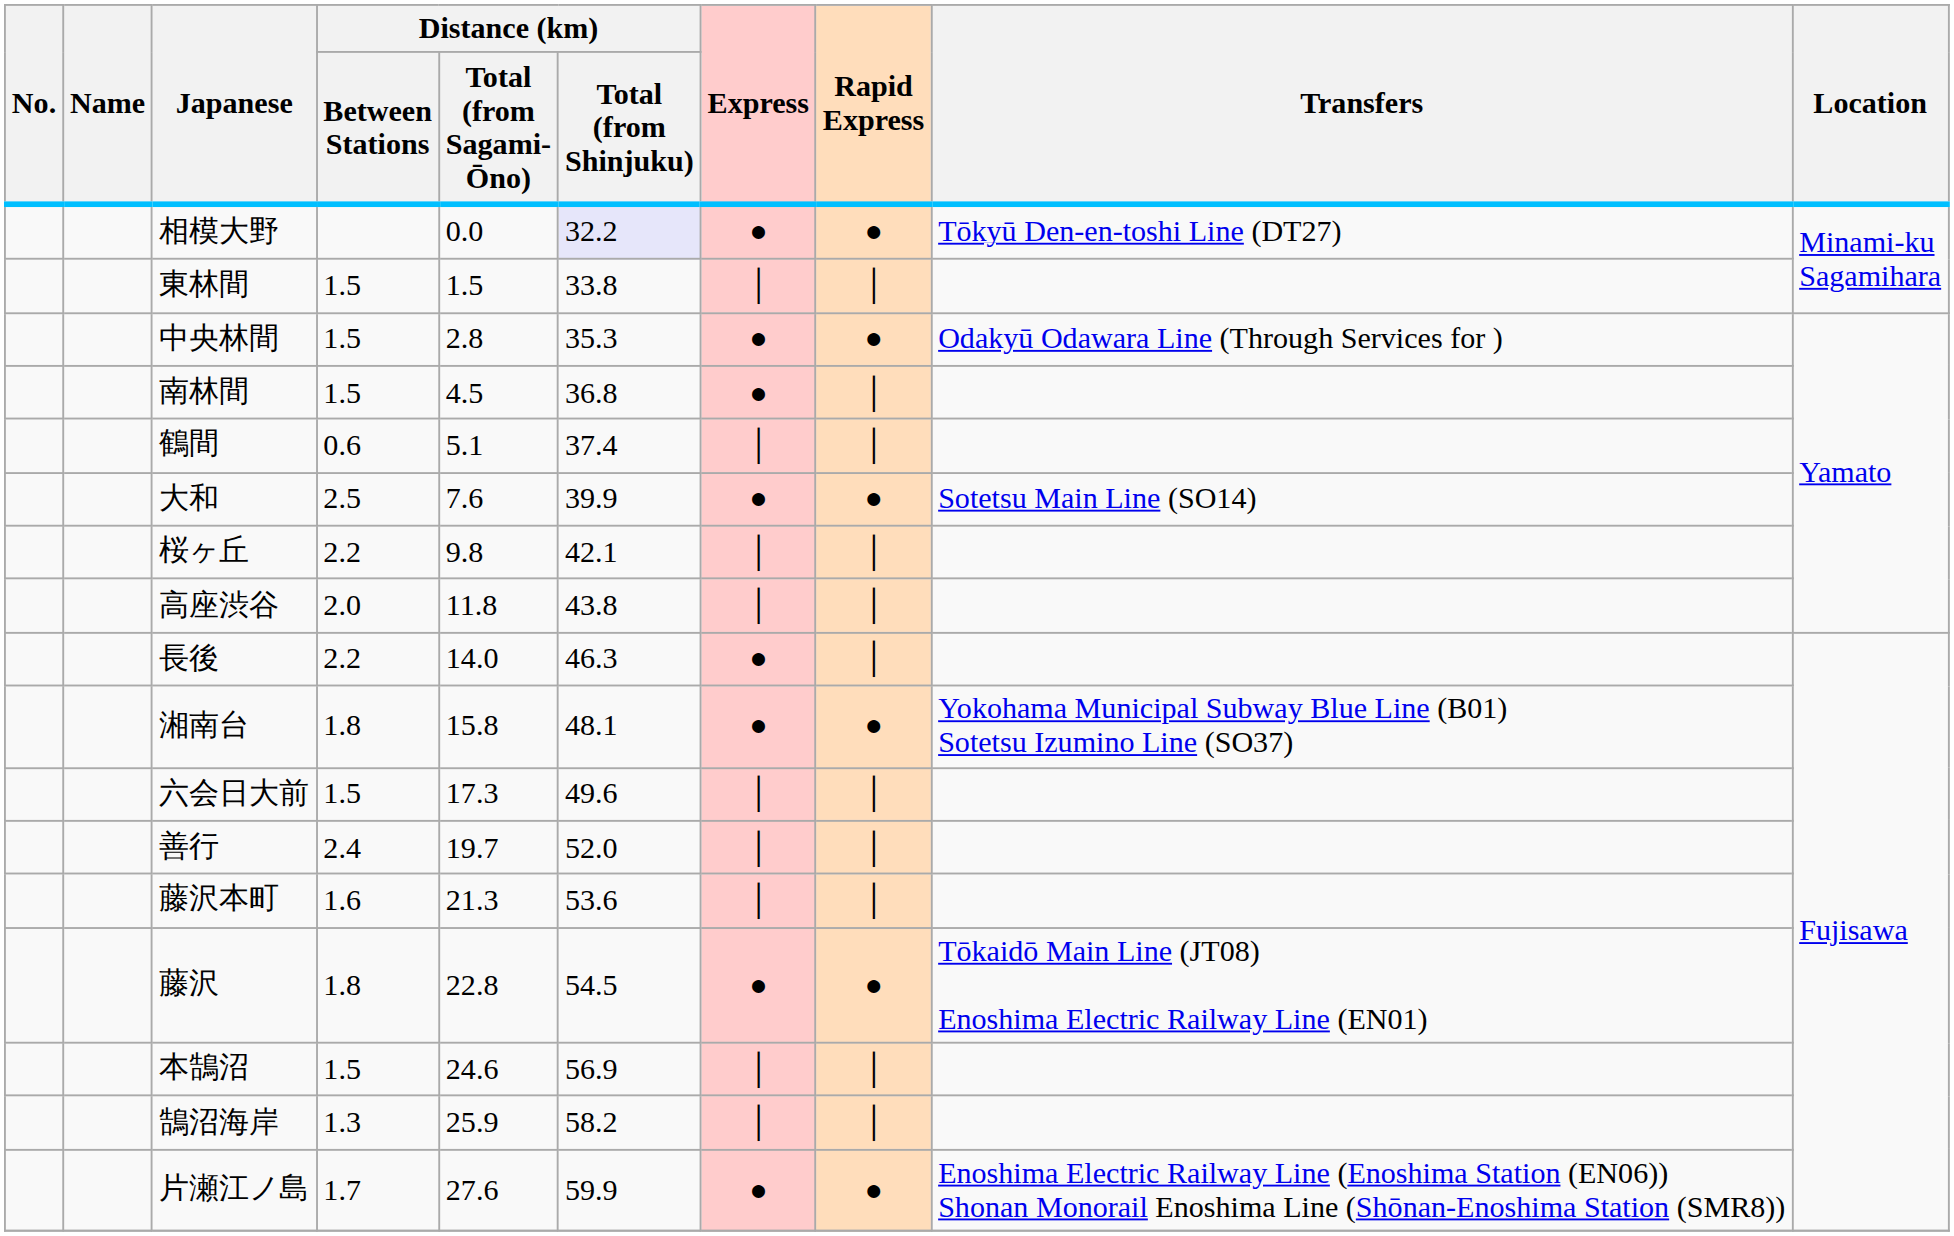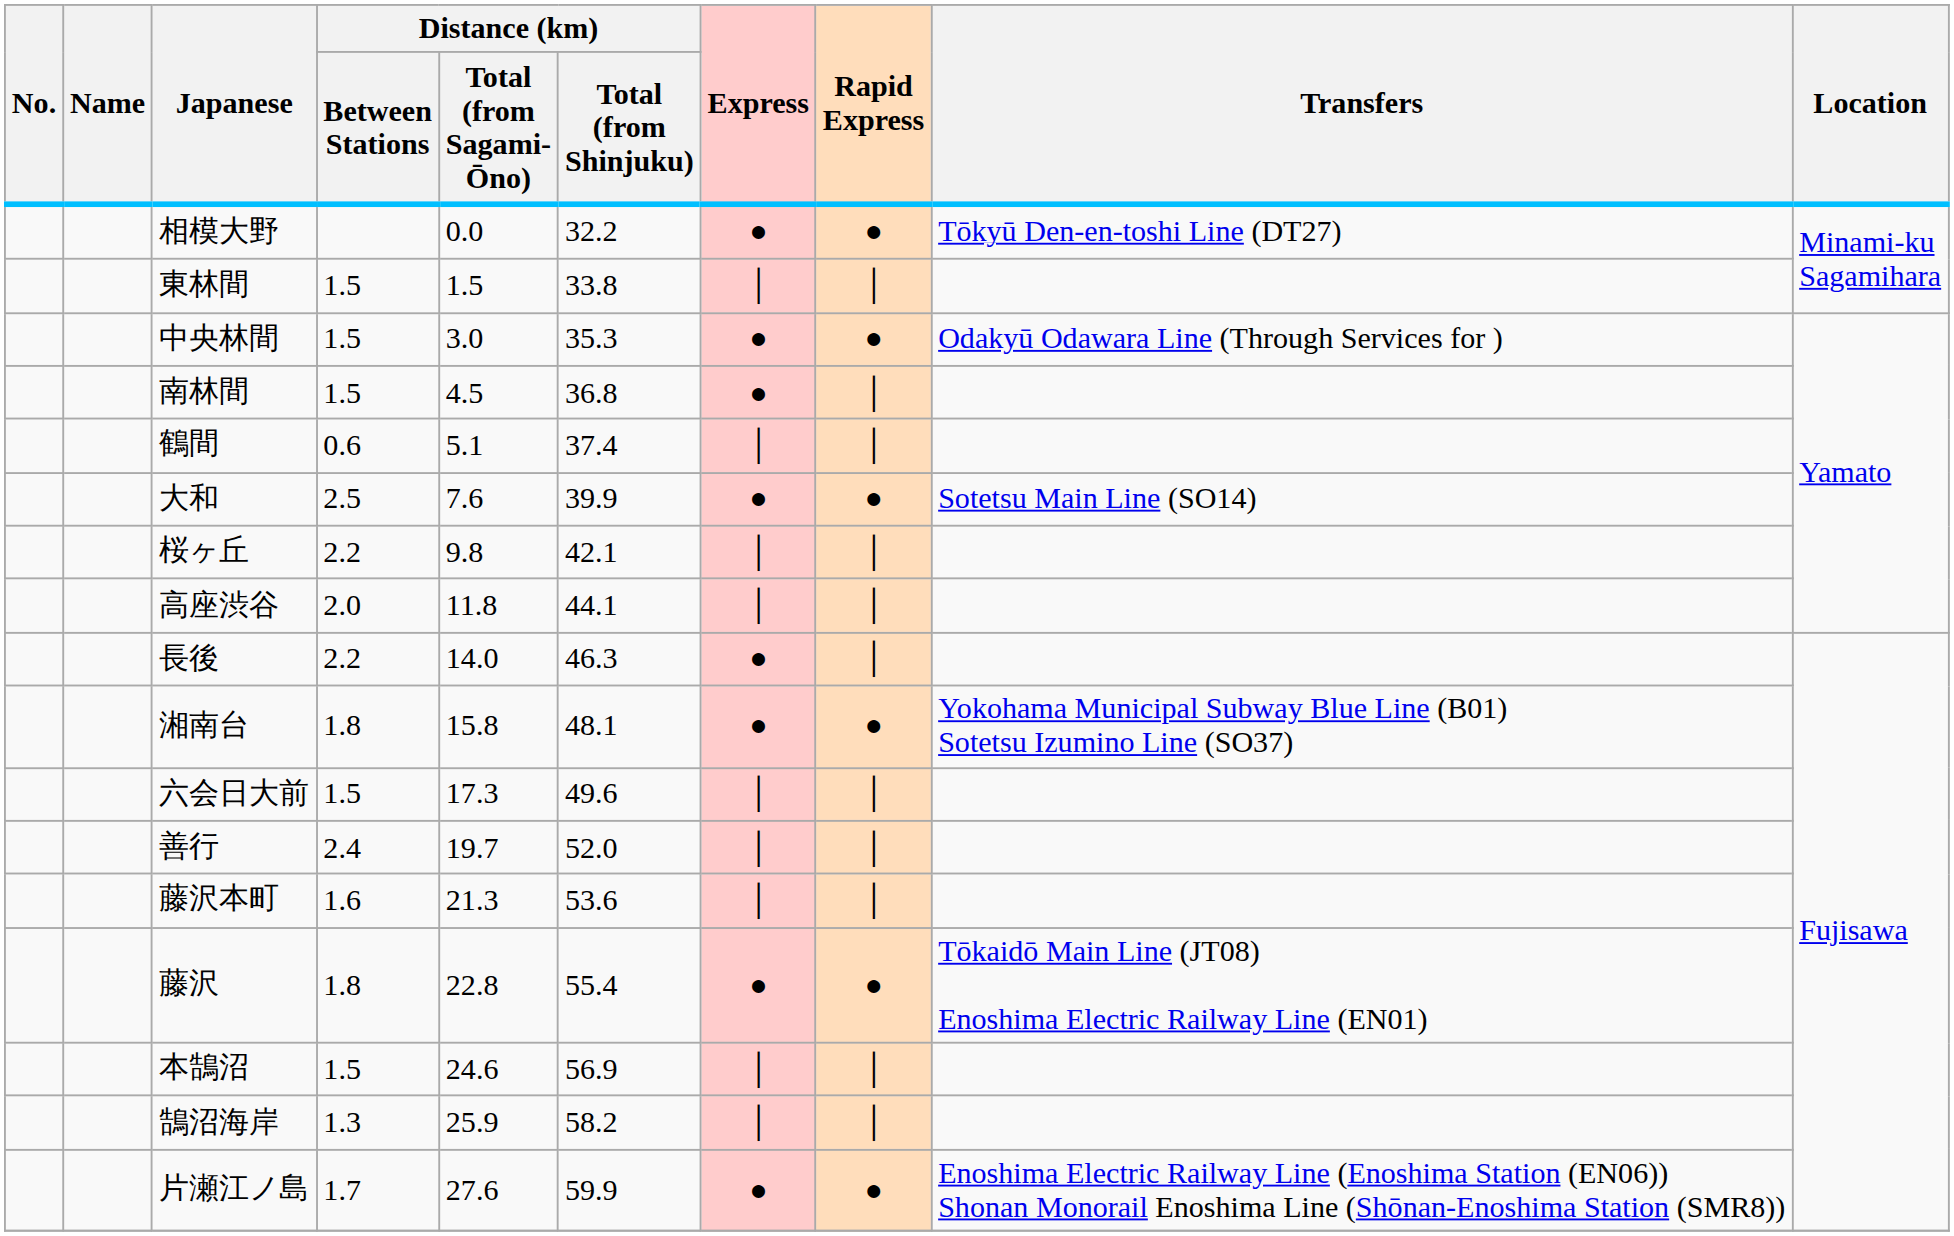相模大野 | Distance (km) / Total (from Shinjuku): lavender background -> no background
中央林間 | Distance (km) / Total (from Sagami-Ōno): 2.8 -> 3.0
高座渋谷 | Distance (km) / Total (from Shinjuku): 43.8 -> 44.1
藤沢 | Distance (km) / Total (from Shinjuku): 54.5 -> 55.4
